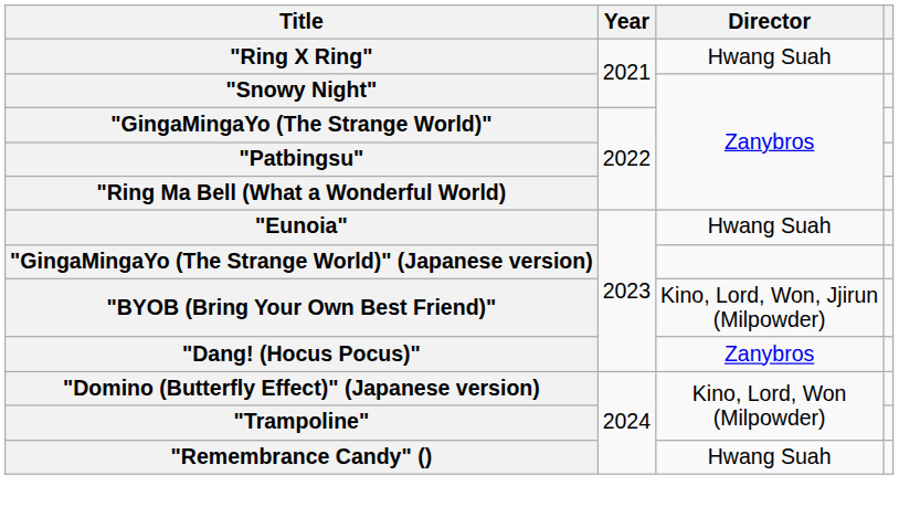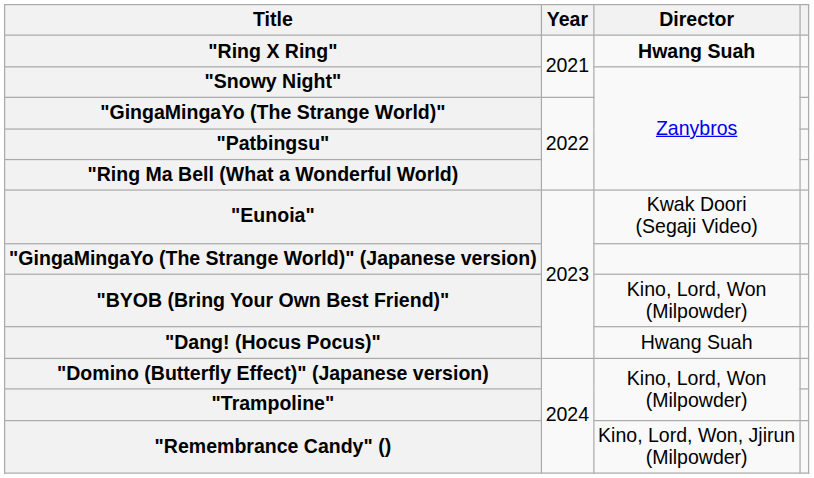"Ring X Ring" | Director: normal -> bold
"Eunoia" | Director: Hwang Suah -> Kwak Doori (Segaji Video)
"BYOB (Bring Your Own Best Friend)" | Director: Kino, Lord, Won, Jjirun (Milpowder) -> Kino, Lord, Won (Milpowder)
"Dang! (Hocus Pocus)" | Director: Zanybros -> Hwang Suah
"Remembrance Candy" () | Director: Hwang Suah -> Kino, Lord, Won, Jjirun (Milpowder)
